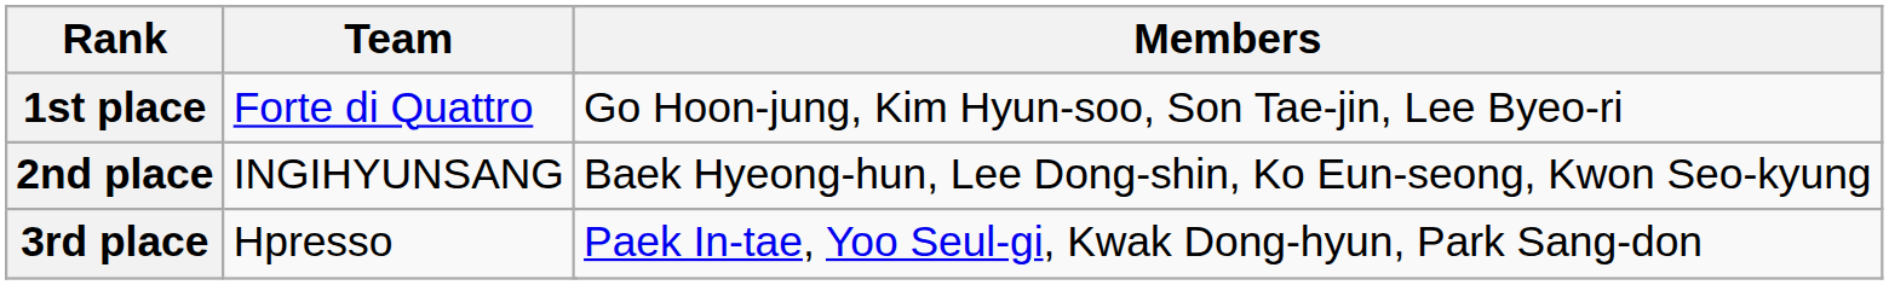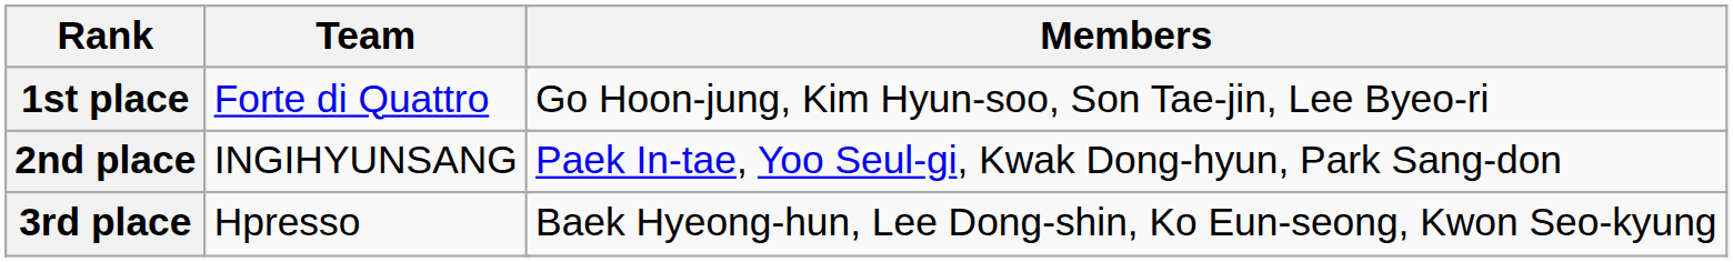2nd place | Members: Baek Hyeong-hun, Lee Dong-shin, Ko Eun-seong, Kwon Seo-kyung -> Paek In-tae, Yoo Seul-gi, Kwak Dong-hyun, Park Sang-don
3rd place | Members: Paek In-tae, Yoo Seul-gi, Kwak Dong-hyun, Park Sang-don -> Baek Hyeong-hun, Lee Dong-shin, Ko Eun-seong, Kwon Seo-kyung
